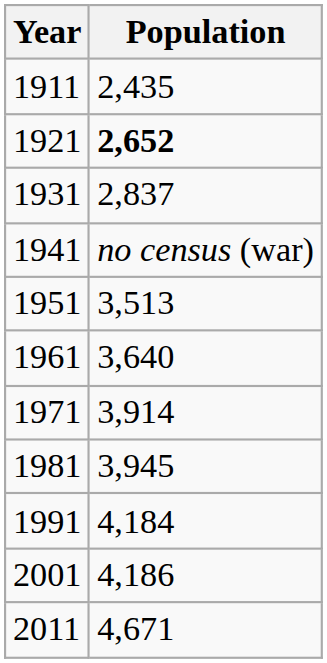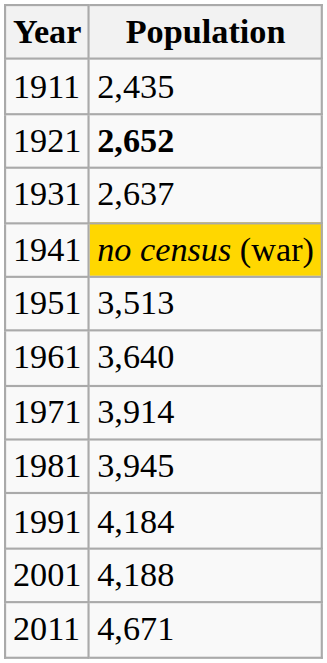1931 | Population: 2,837 -> 2,637
1941 | Population: no background -> gold background
2001 | Population: 4,186 -> 4,188
